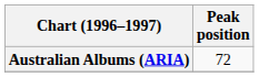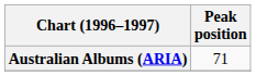Australian Albums (ARIA) | Peak position: 72 -> 71
